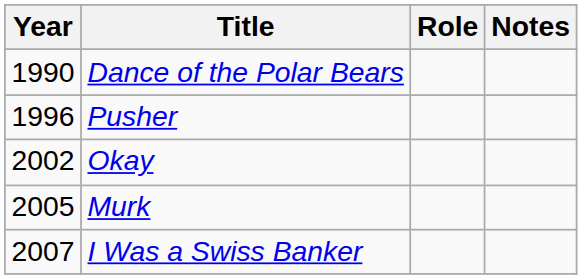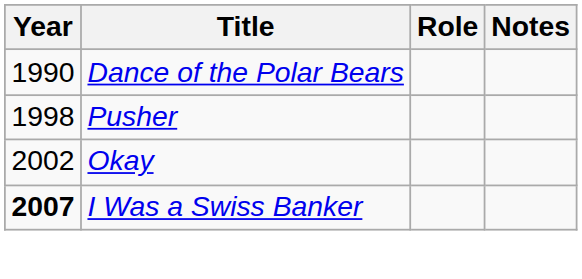Pusher | Year: 1996 -> 1998
- row: 2005 | Murk
I Was a Swiss Banker | Year: normal -> bold
